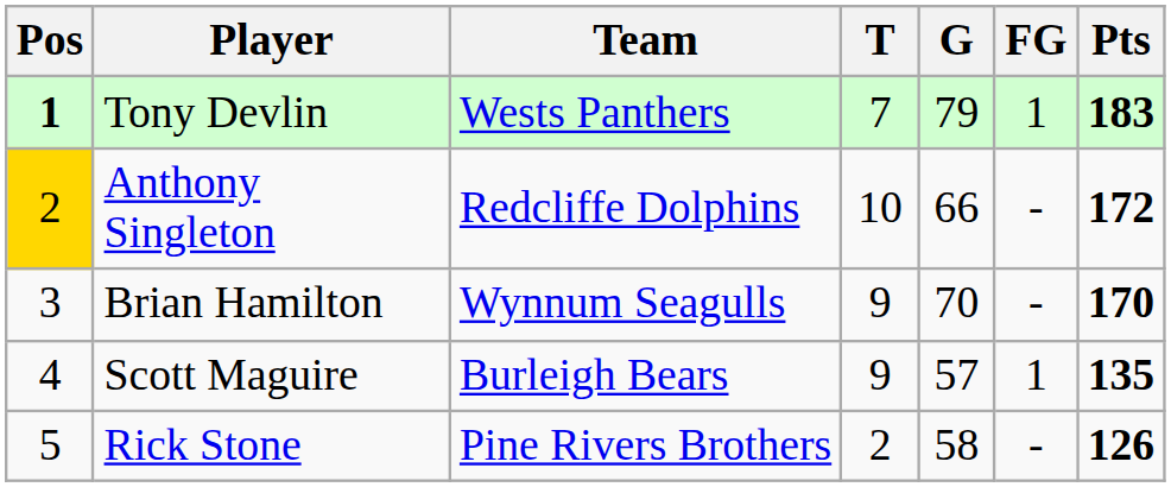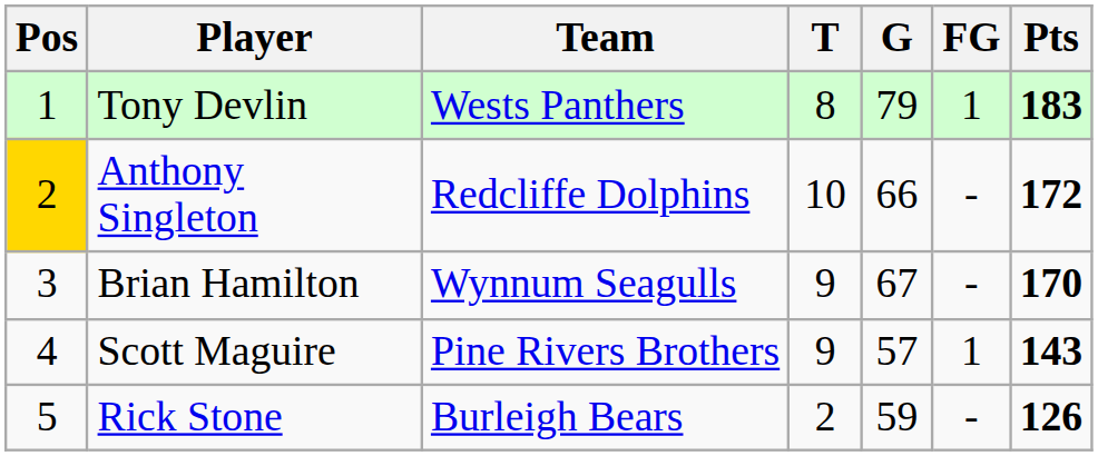Tony Devlin | Pos: bold -> normal
Tony Devlin | T: 7 -> 8
Brian Hamilton | G: 70 -> 67
Scott Maguire | Team: Burleigh Bears -> Pine Rivers Brothers
Scott Maguire | Pts: 135 -> 143
Rick Stone | Team: Pine Rivers Brothers -> Burleigh Bears
Rick Stone | G: 58 -> 59
